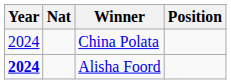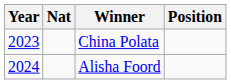China Polata | Year: 2024 -> 2023
Alisha Foord | Year: bold -> normal
